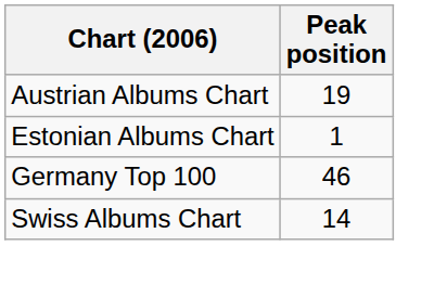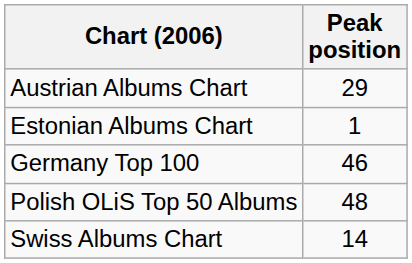Austrian Albums Chart | Peak position: 19 -> 29
+ row: Polish OLiS Top 50 Albums | 48
